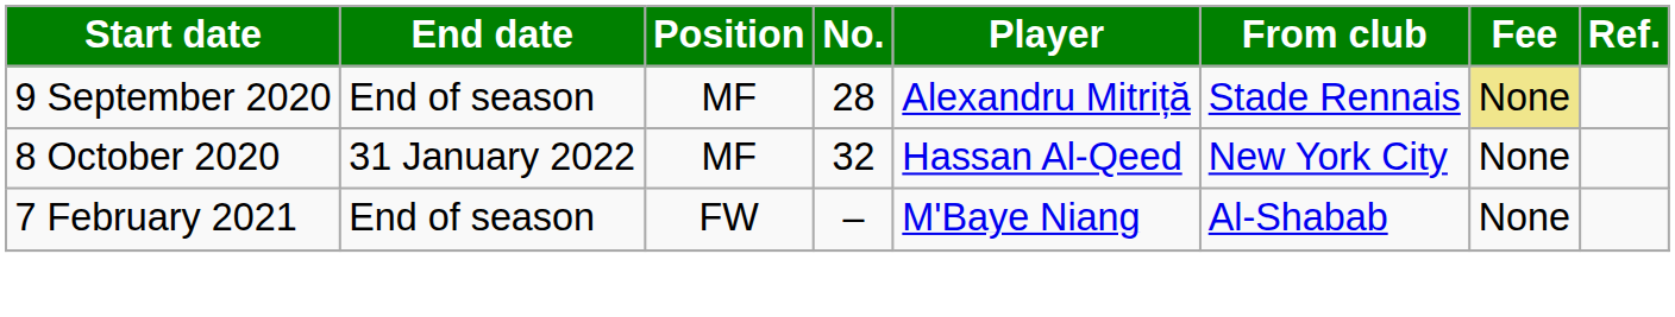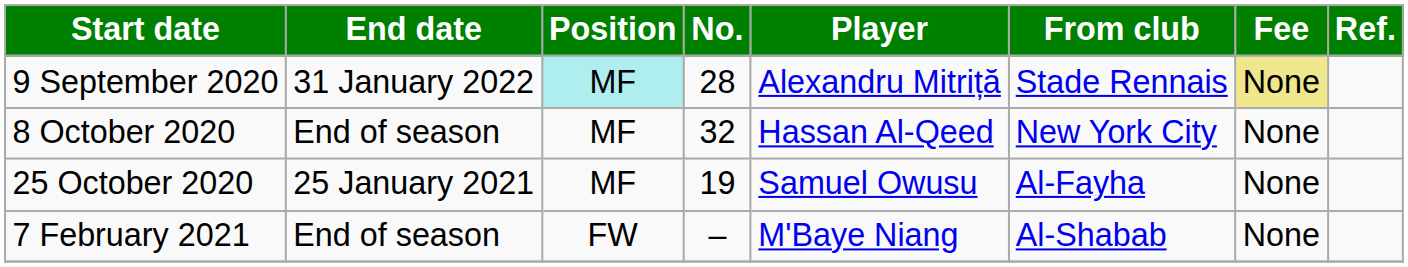9 September 2020 | End date: End of season -> 31 January 2022
9 September 2020 | Position: no background -> paleturquoise background
8 October 2020 | End date: 31 January 2022 -> End of season
+ row: 25 October 2020 | 25 January 2021 | MF | 19 | Samuel Owusu | Al-Fayha | None
